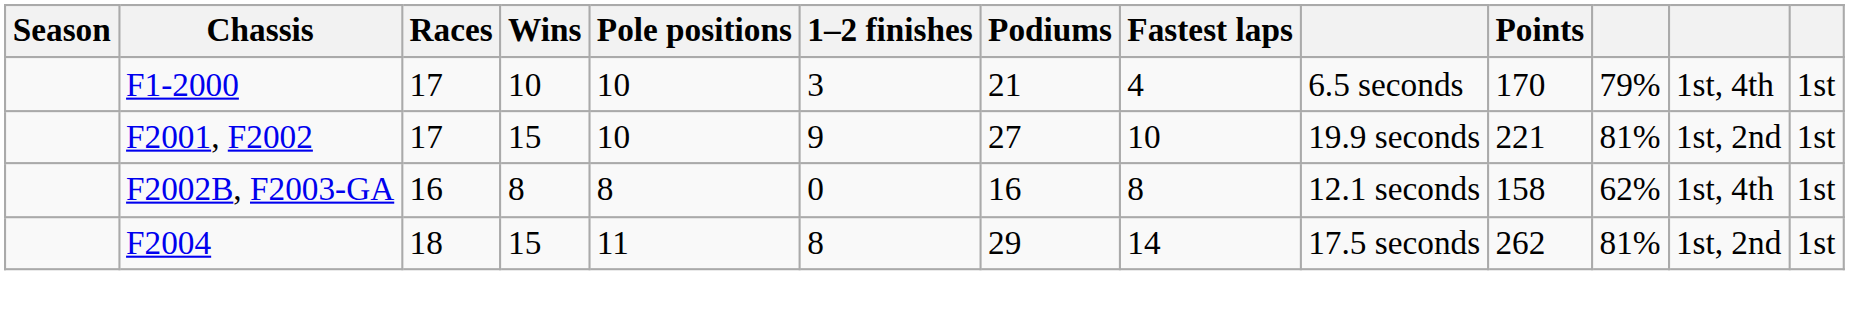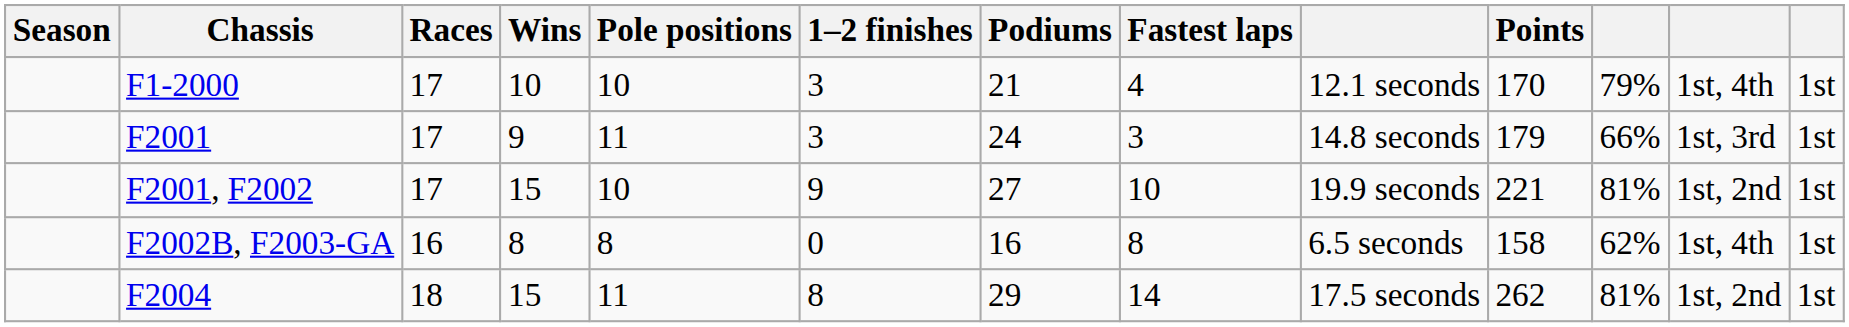F1-2000 | column 9: 6.5 seconds -> 12.1 seconds
+ row: F2001 | 17 | 9 | 11 | 3 | 24 | 3 | 14.8 seconds | 179 | 66% | 1st, 3rd | 1st
F2002B, F2003-GA | column 9: 12.1 seconds -> 6.5 seconds
